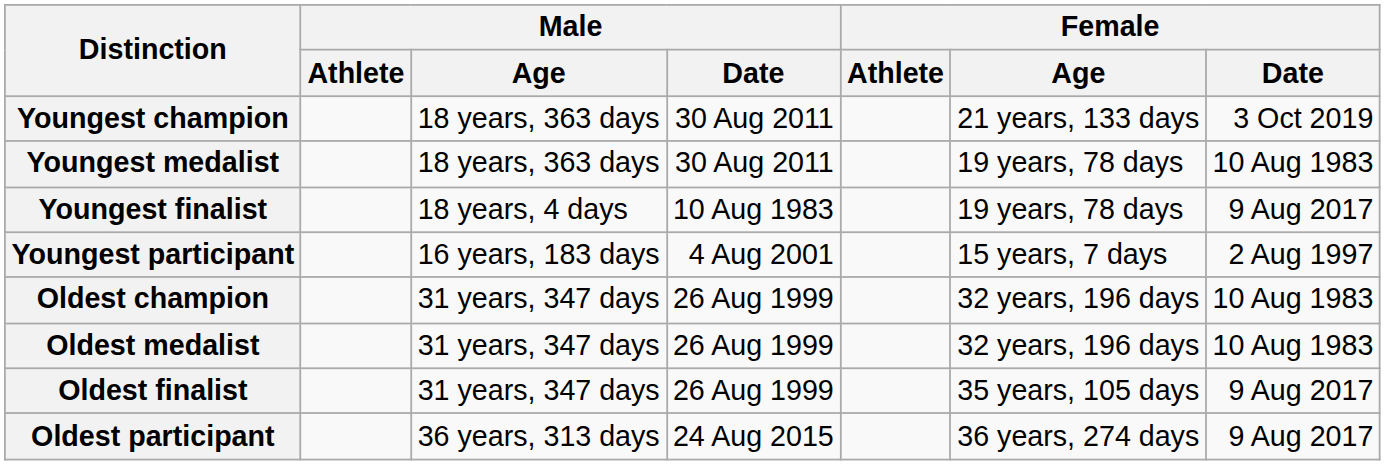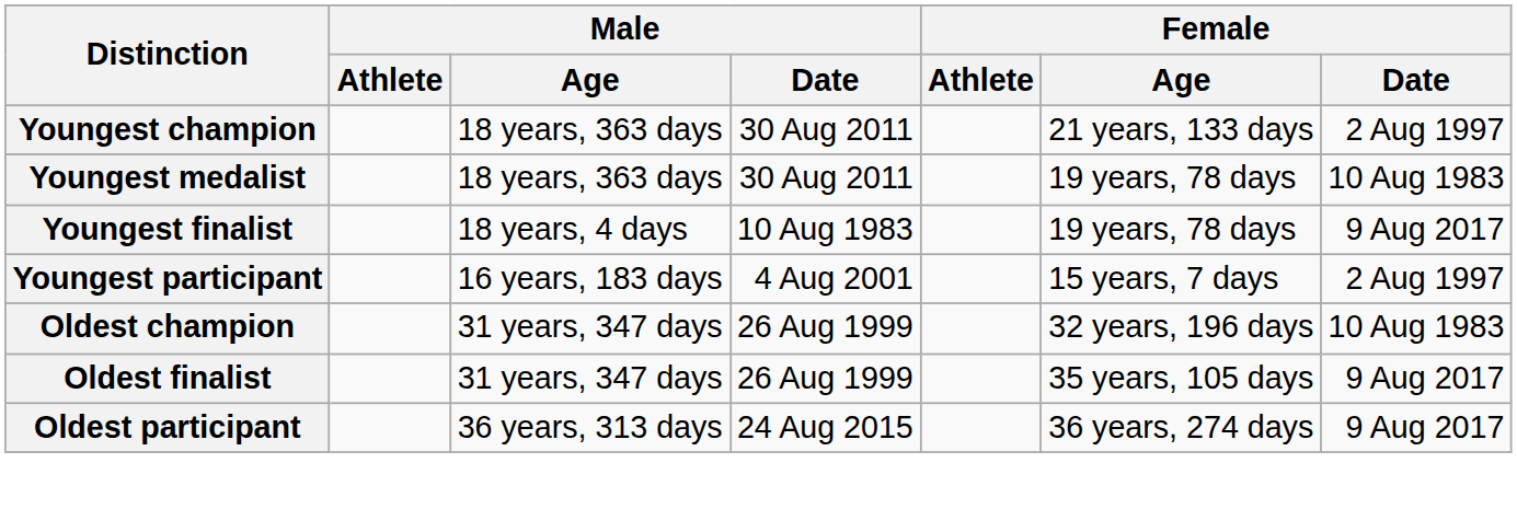Youngest champion | Female / Date: 3 Oct 2019 -> 2 Aug 1997
- row: Oldest medalist | 31 years, 347 days | 26 Aug 1999 | 32 years, 196 days | 10 Aug 1983
